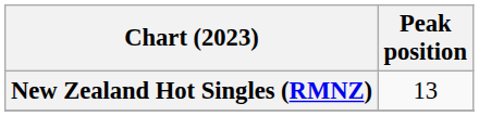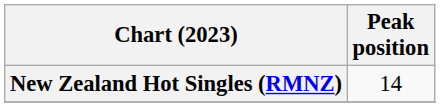New Zealand Hot Singles (RMNZ) | Peak position: 13 -> 14
